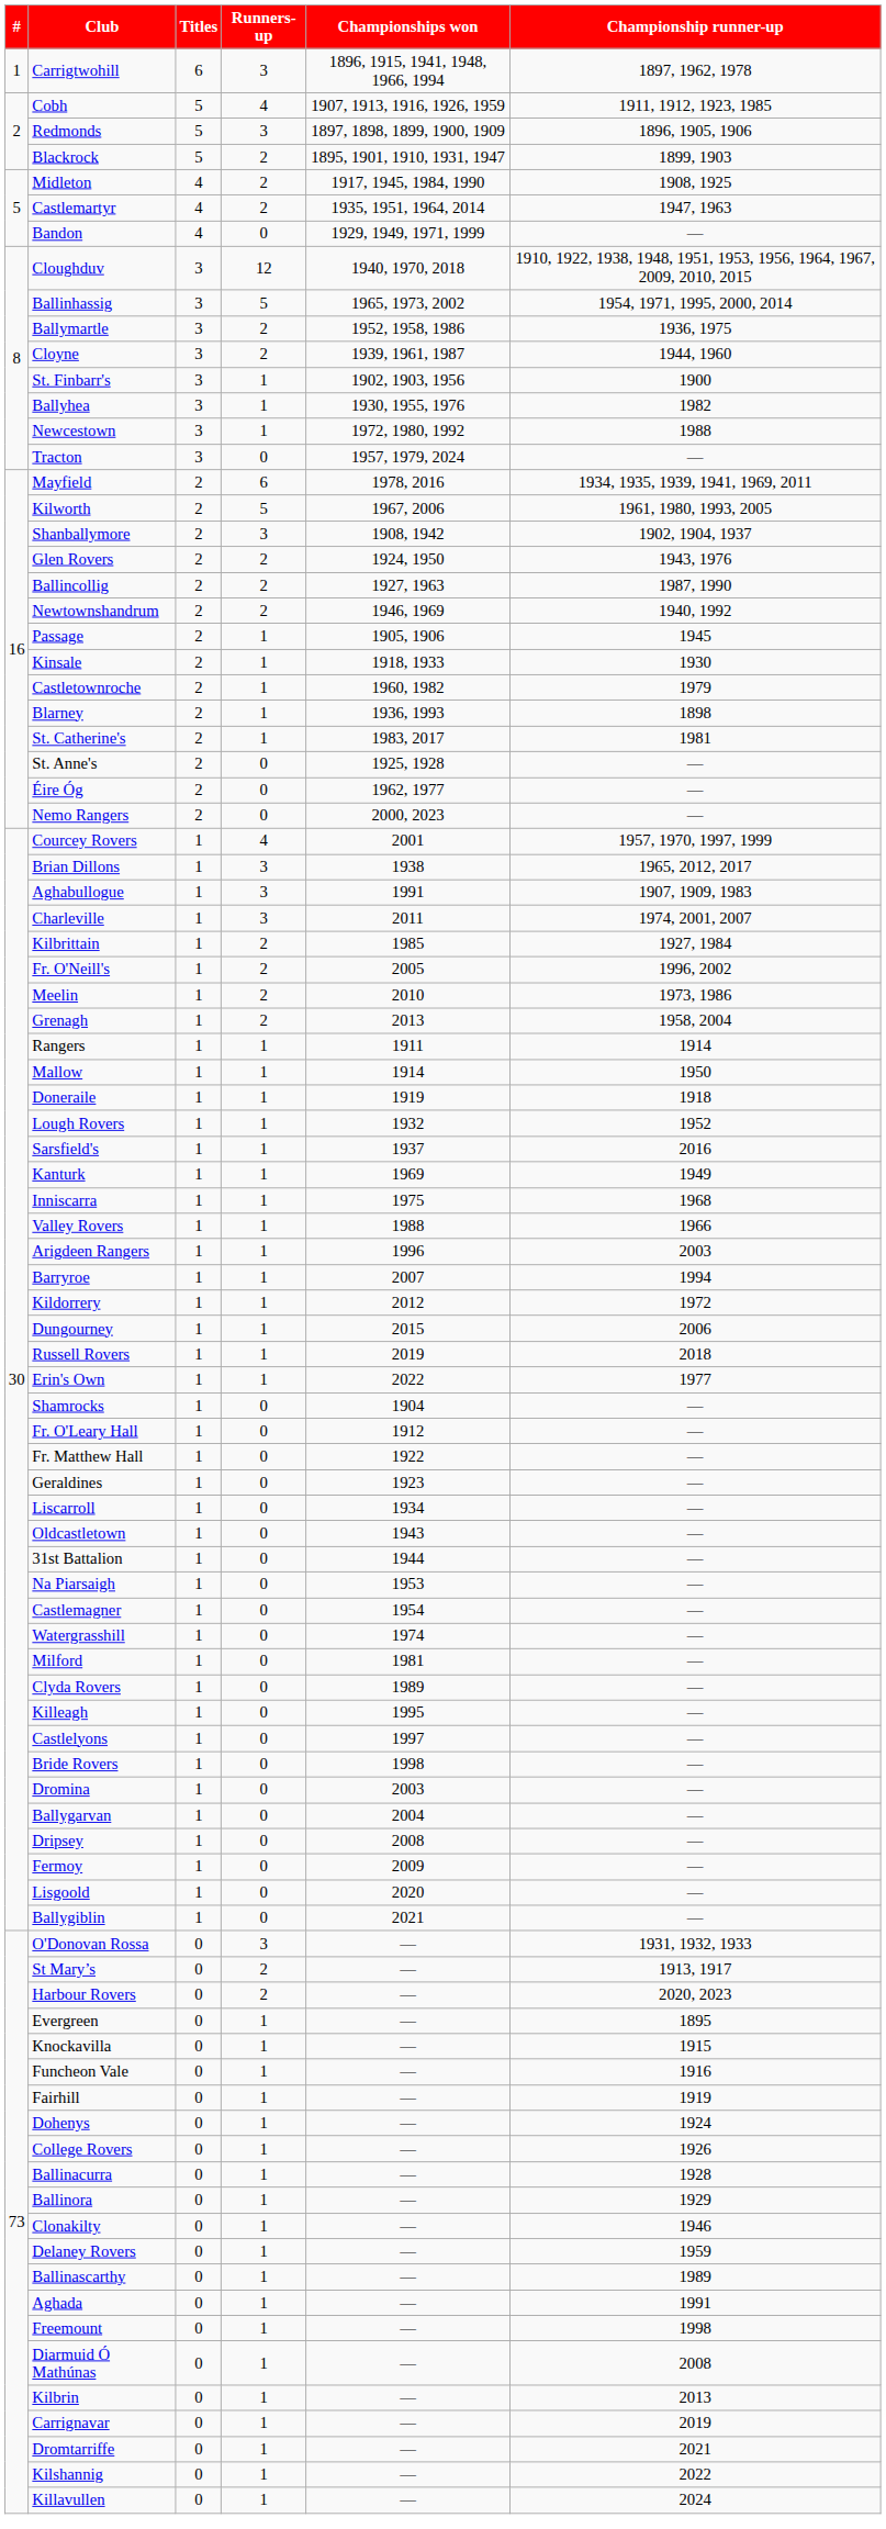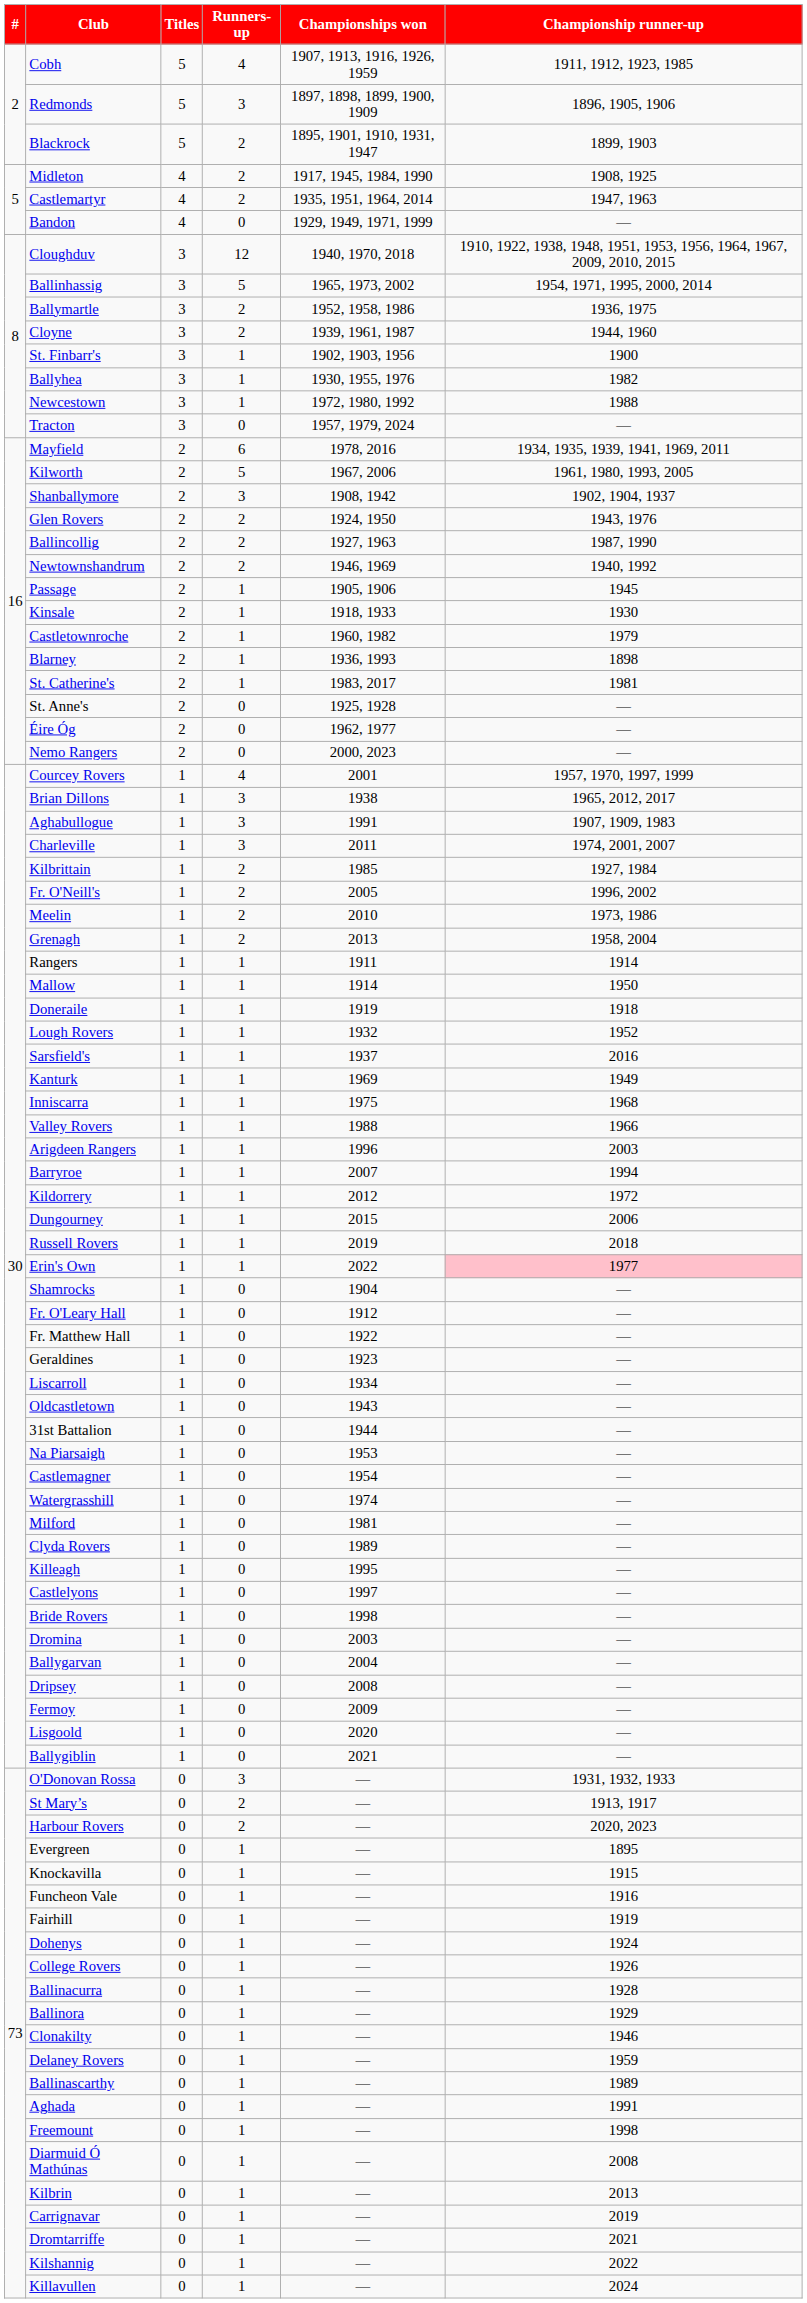- row: 1 | Carrigtwohill | 6 | 3 | 1896, 1915, 1941, 1948, 1966, 1994 | 1897, 1962, 1978
Erin's Own | Championship runner-up: no background -> pink background
